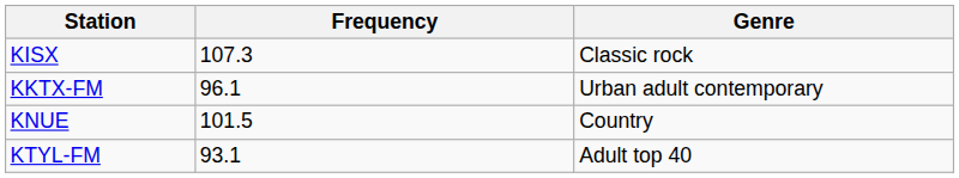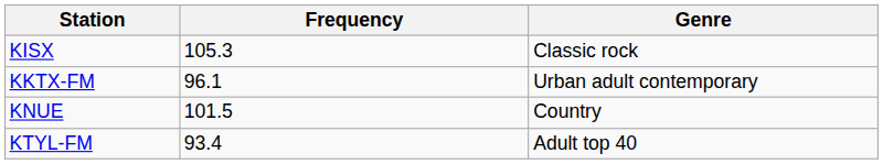KISX | Frequency: 107.3 -> 105.3
KTYL-FM | Frequency: 93.1 -> 93.4
